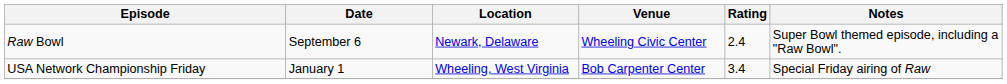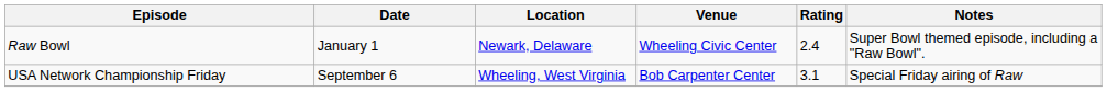Raw Bowl | Date: September 6 -> January 1
USA Network Championship Friday | Date: January 1 -> September 6
USA Network Championship Friday | Rating: 3.4 -> 3.1
